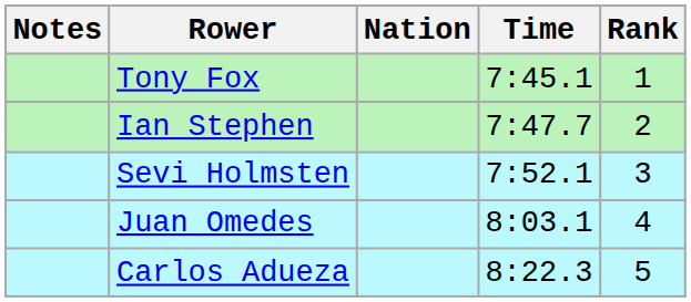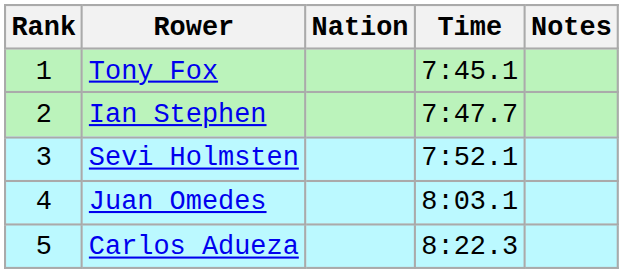columns swapped: Rank <-> Notes
